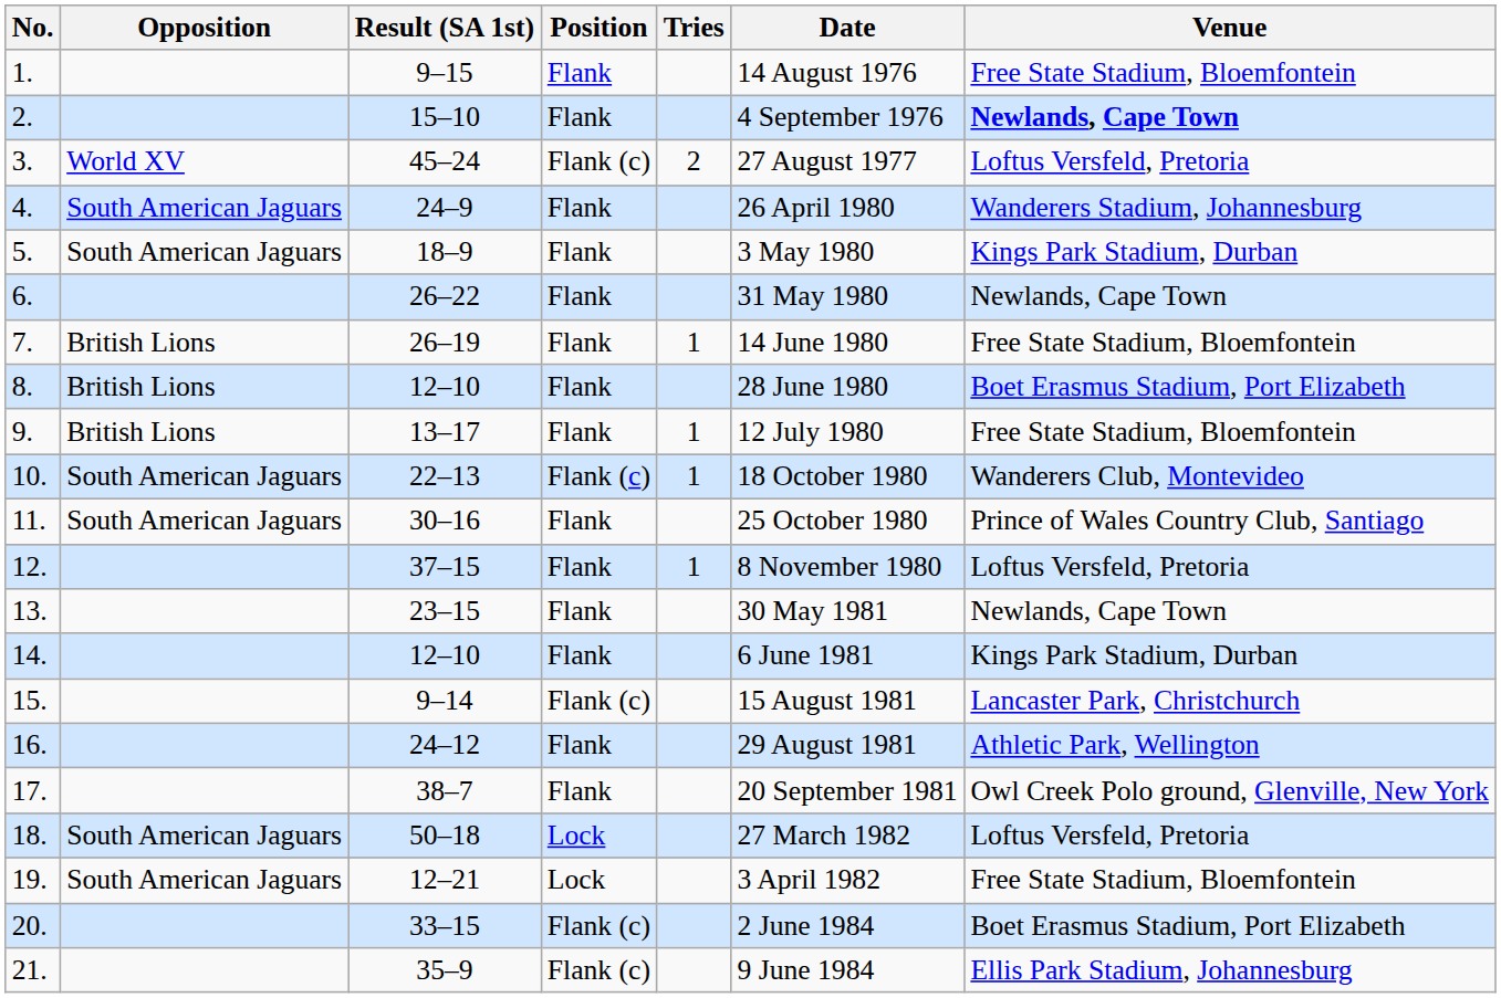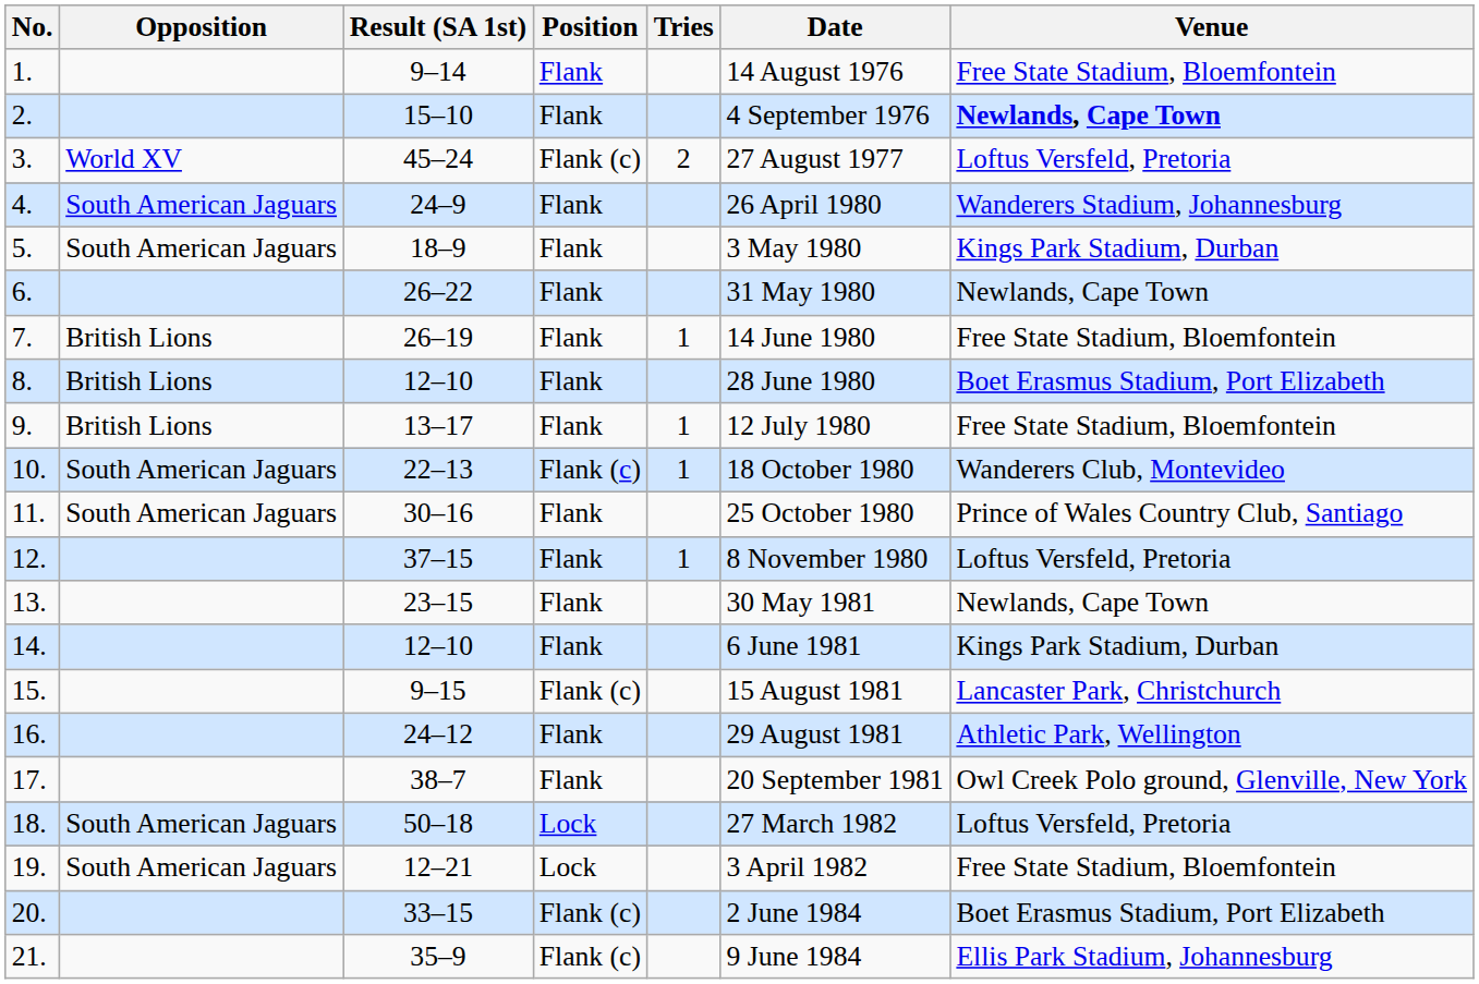1. | Result (SA 1st): 9–15 -> 9–14
15. | Result (SA 1st): 9–14 -> 9–15
